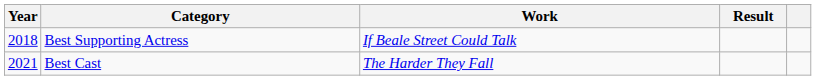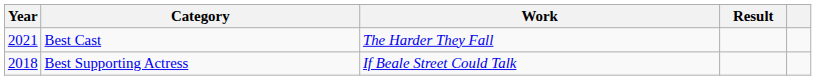rows swapped: Best Supporting Actress <-> Best Cast
